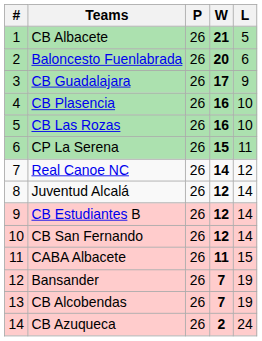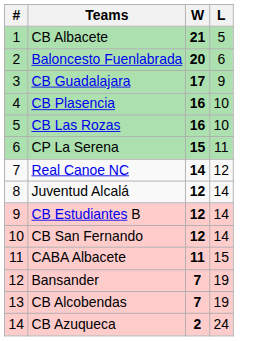- column: P | 26 | 26 | 26 | 26 | 26 | 26 | 26 | 26 | 26 | 26 | 26 | 26 | 26 | 26
